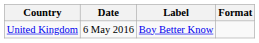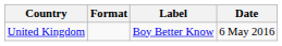columns swapped: Date <-> Format
